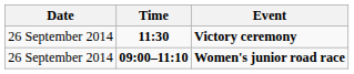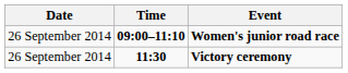rows swapped: Women's junior road race <-> Victory ceremony
